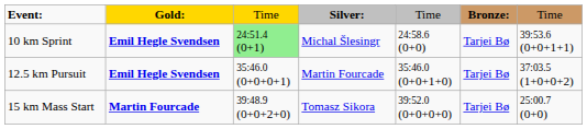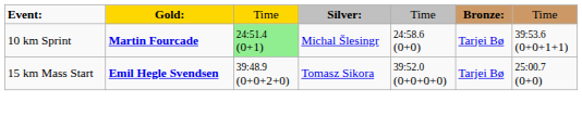10 km Sprint | column 2: Emil Hegle Svendsen -> Martin Fourcade
- row: 12.5 km Pursuit | Emil Hegle Svendsen | 35:46.0 (0+0+0+1) | Martin Fourcade | 35:46.0 (0+0+1+0) | Tarjei Bø | 37:03.5 (1+0+0+2)
15 km Mass Start | column 2: Martin Fourcade -> Emil Hegle Svendsen
